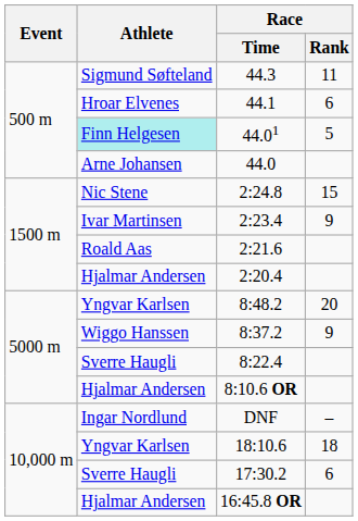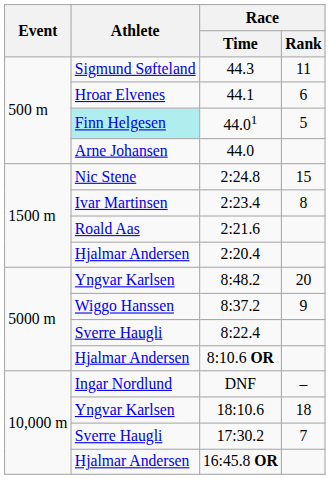2:23.4 | Race / Rank: 9 -> 8
17:30.2 | Race / Rank: 6 -> 7
